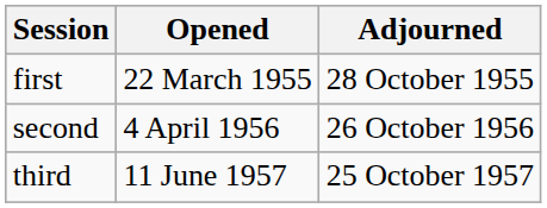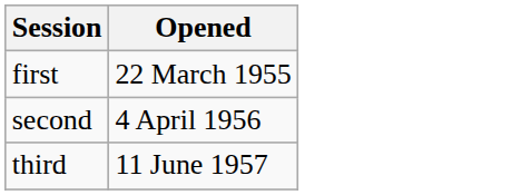- column: Adjourned | 28 October 1955 | 26 October 1956 | 25 October 1957
